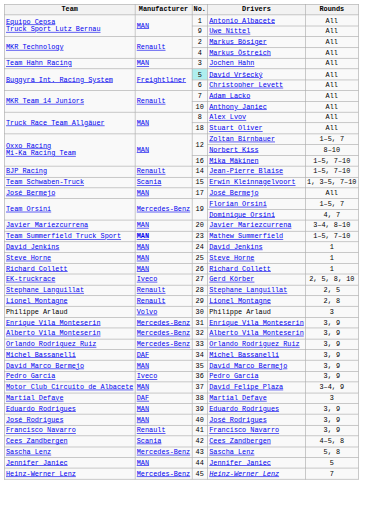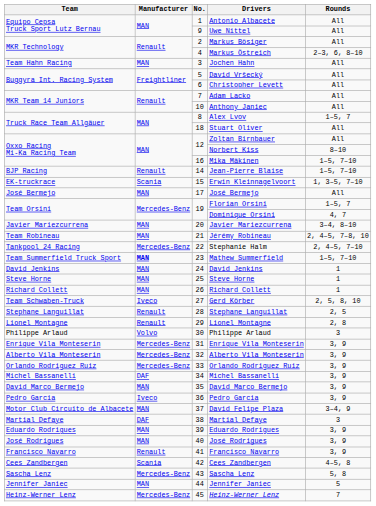Markus Östreich | Rounds: All -> 2–3, 6, 8–10
David Vršecký | No.: paleturquoise background -> no background
Alex Lvov | Rounds: All -> 1–5, 7
Zoltan Birnbauer | Rounds: 1–5, 7 -> All
Erwin Kleinnagelvoort | Team: Team Schwaben-Truck -> EK-truckrace
+ row: Team Robineau | MAN | 21 | Jérémy Robineau | 2, 4–5, 7–8, 10
+ row: Tankpool 24 Racing | Mercedes-Benz | 22 | Stephanie Halm | 2, 4–5, 7–10
Gerd Körber | Team: EK-truckrace -> Team Schwaben-Truck
